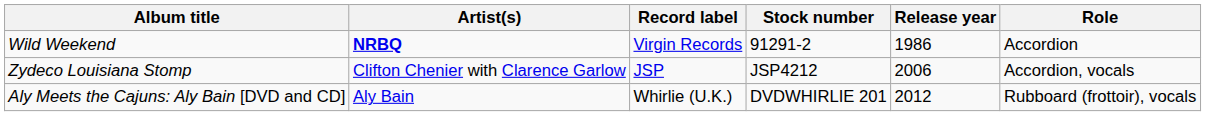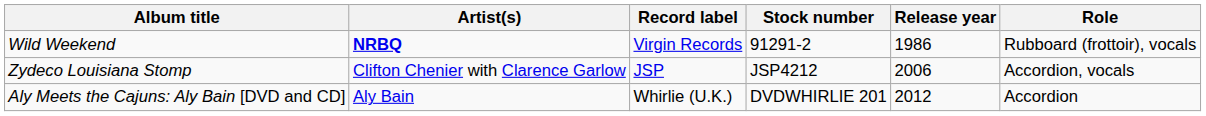Wild Weekend | Role: Accordion -> Rubboard (frottoir), vocals
Aly Meets the Cajuns: Aly Bain [DVD and CD] | Role: Rubboard (frottoir), vocals -> Accordion
